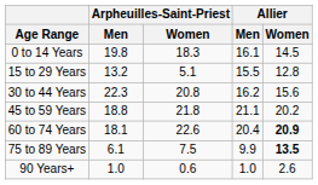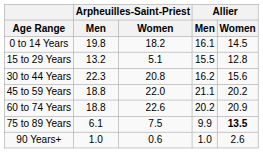0 to 14 Years | Arpheuilles-Saint-Priest / Women: 18.3 -> 18.2
45 to 59 Years | Arpheuilles-Saint-Priest / Women: 21.8 -> 22.0
60 to 74 Years | Arpheuilles-Saint-Priest / Men: 18.1 -> 18.8
60 to 74 Years | Allier / Men: 20.4 -> 20.2
60 to 74 Years | Allier / Women: bold -> normal
